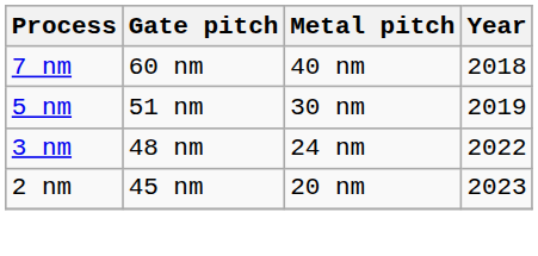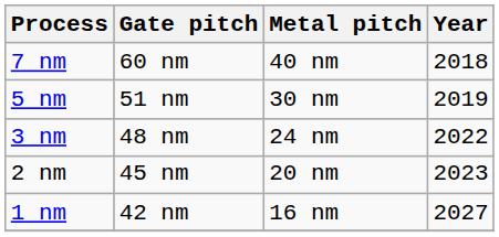+ row: 1 nm | 42 nm | 16 nm | 2027
